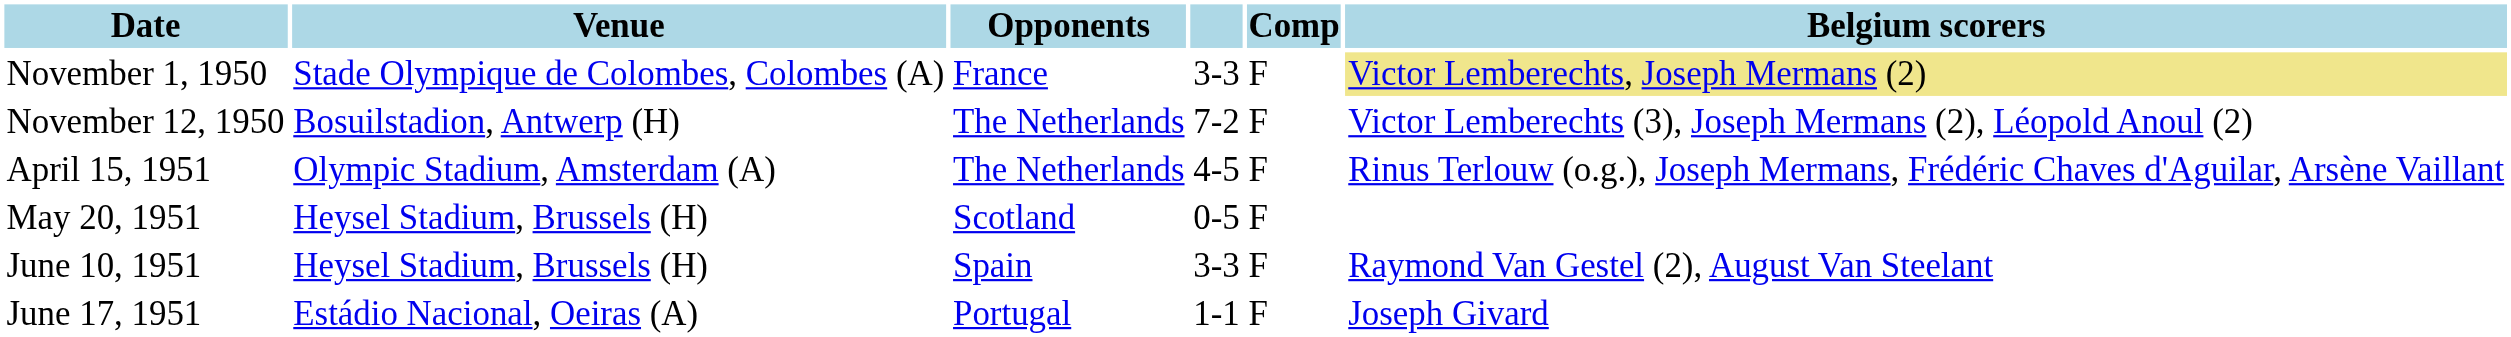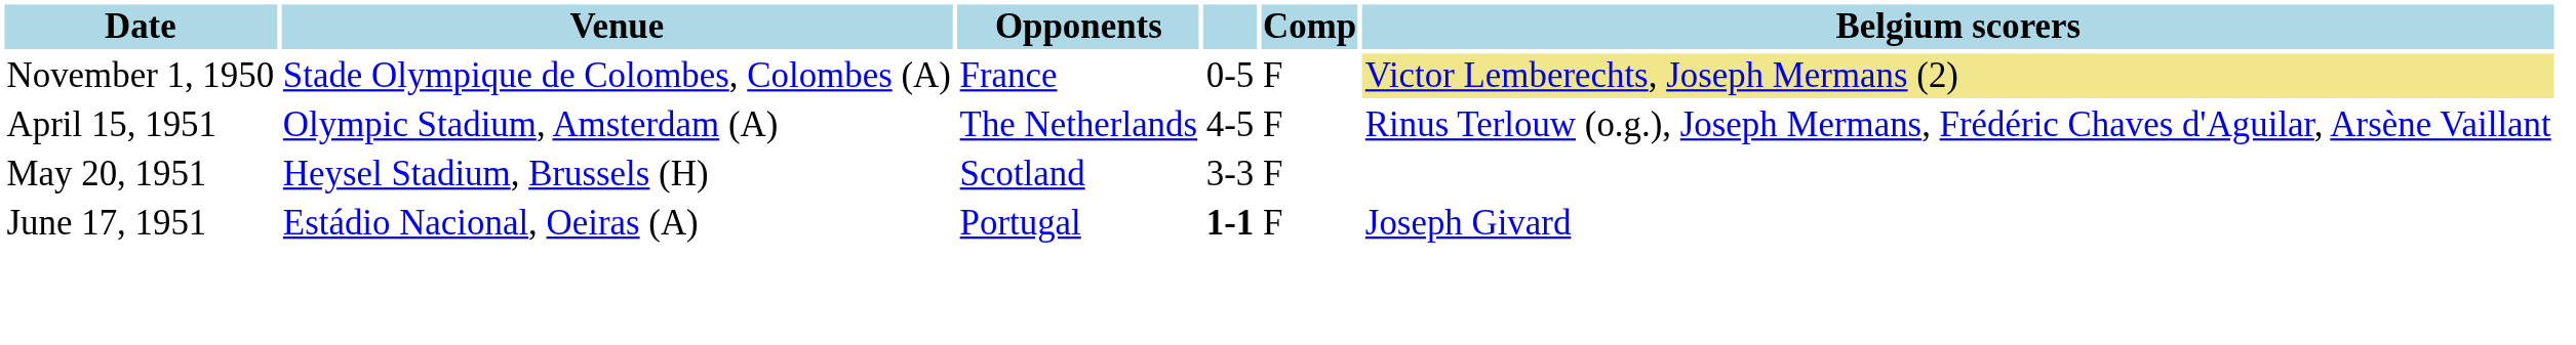November 1, 1950 | column 4: 3-3 -> 0-5
- row: November 12, 1950 | Bosuilstadion, Antwerp (H) | The Netherlands | 7-2 | F | Victor Lemberechts (3), Joseph Mermans (2), Léopold Anoul (2)
May 20, 1951 | column 4: 0-5 -> 3-3
- row: June 10, 1951 | Heysel Stadium, Brussels (H) | Spain | 3-3 | F | Raymond Van Gestel (2), August Van Steelant
June 17, 1951 | column 4: normal -> bold
